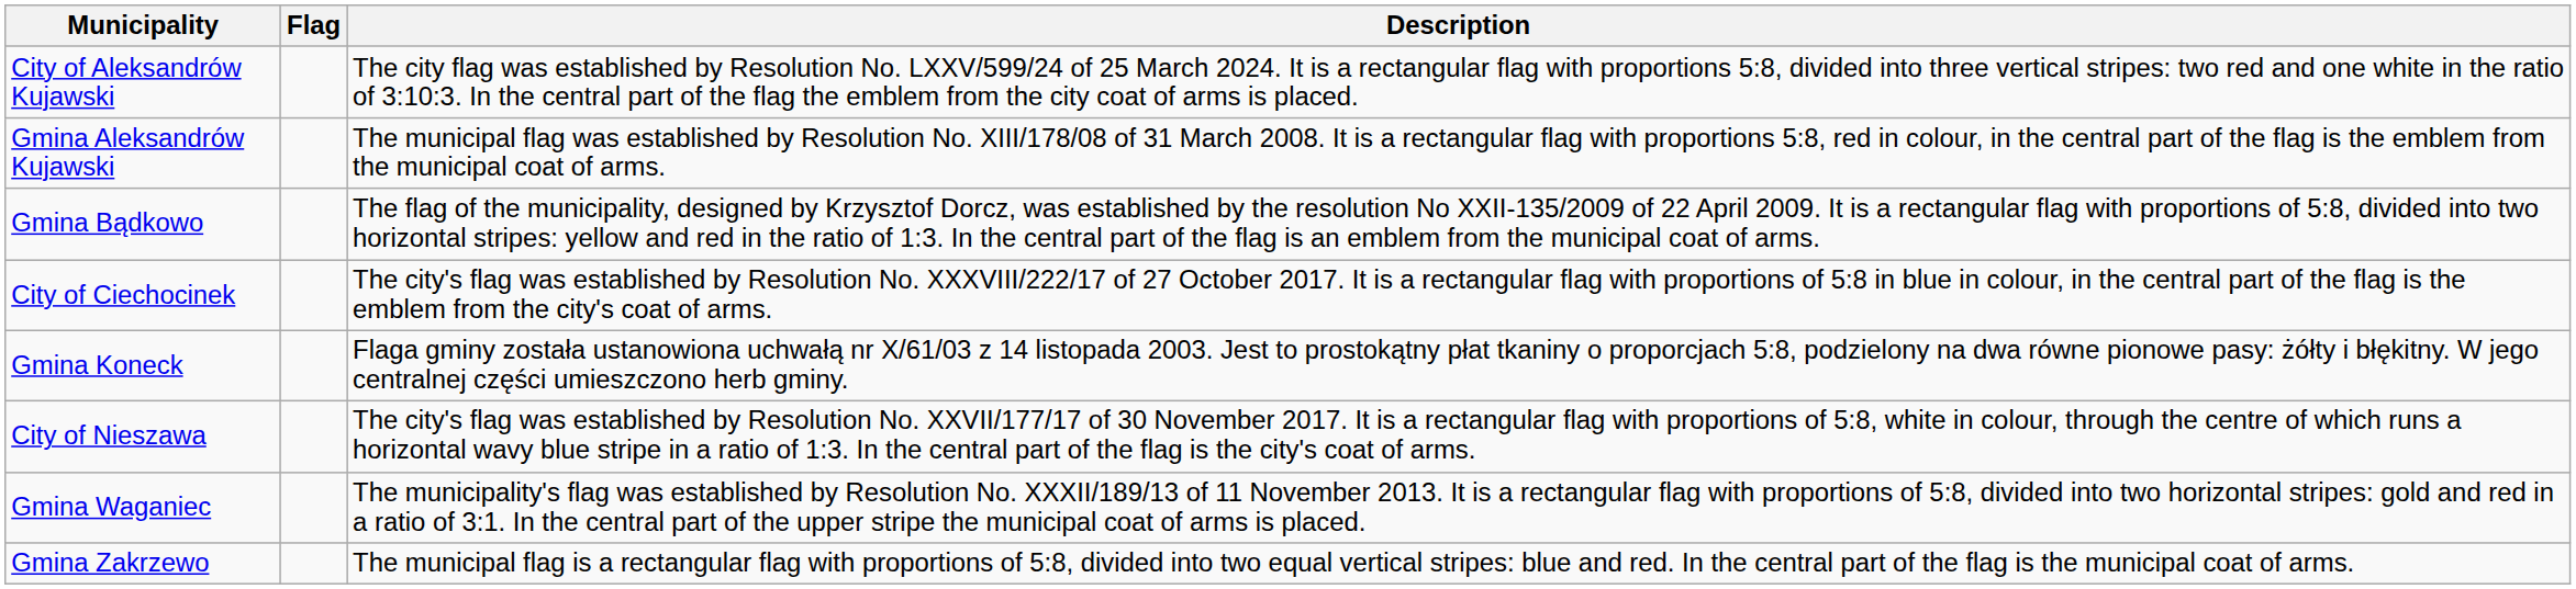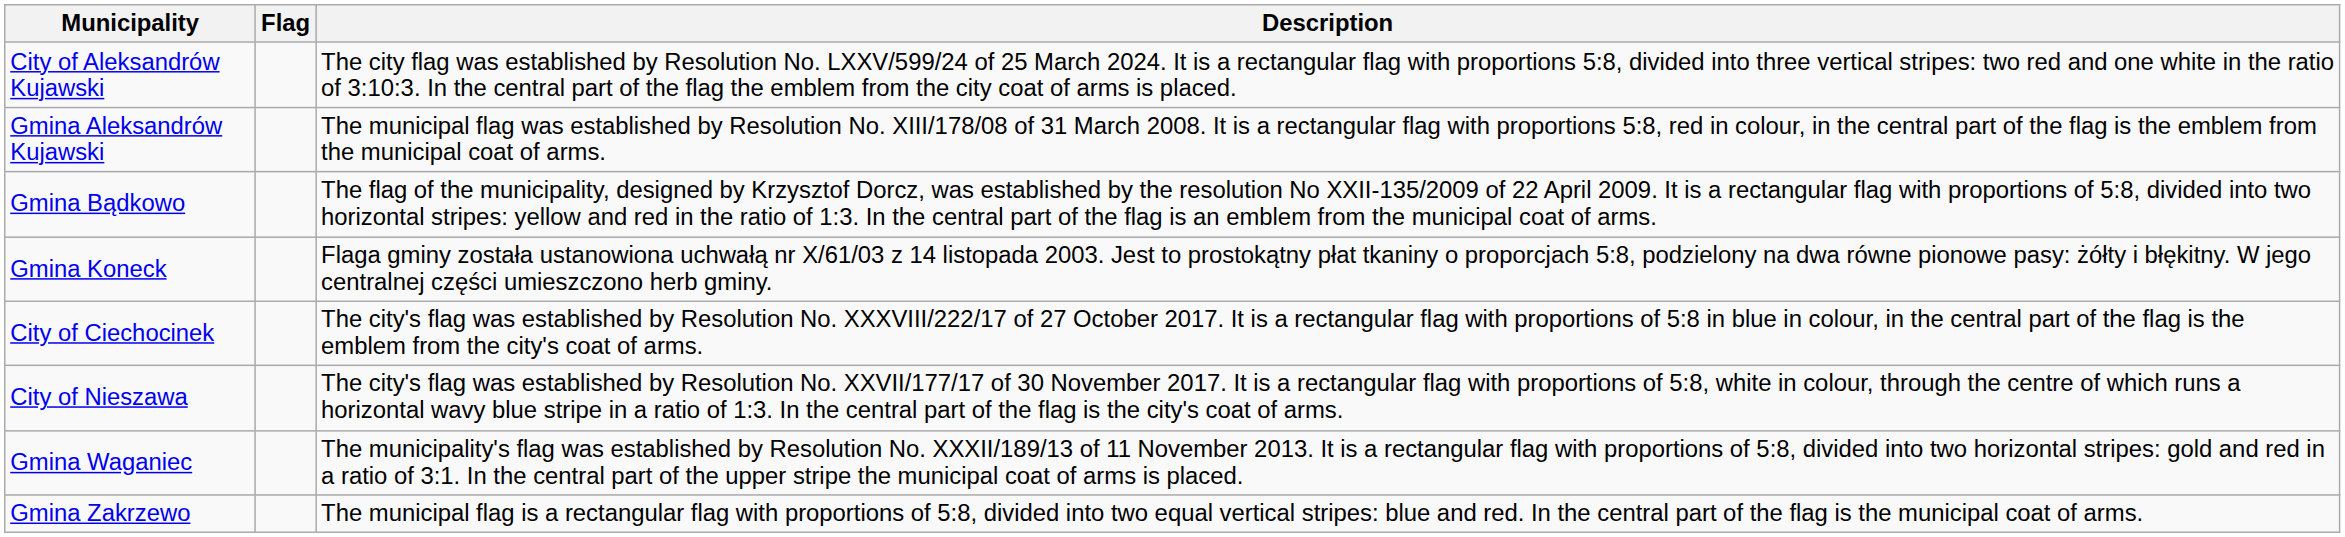rows swapped: City of Ciechocinek <-> Gmina Koneck
